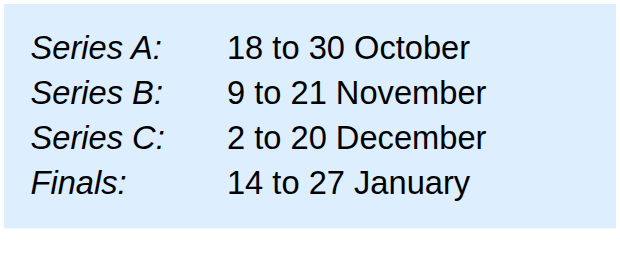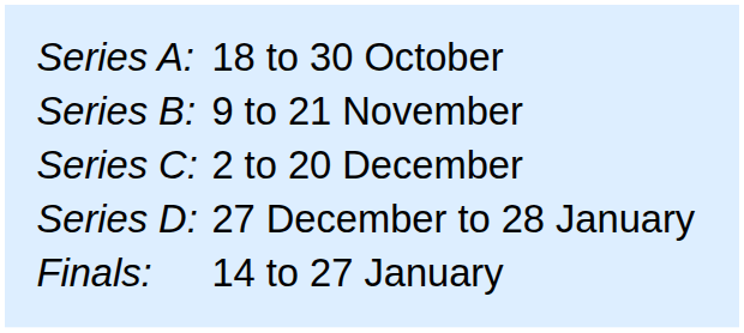+ row: Series D: | 27 December to 28 January
